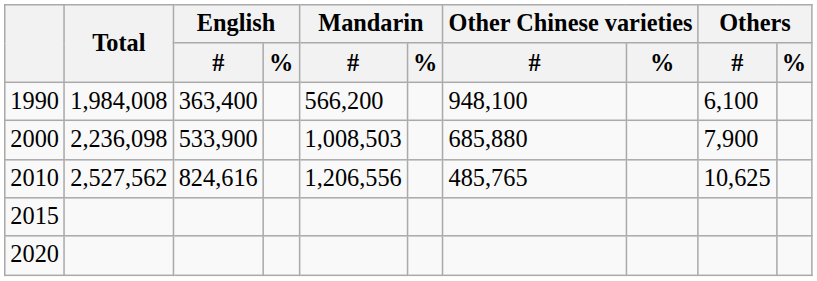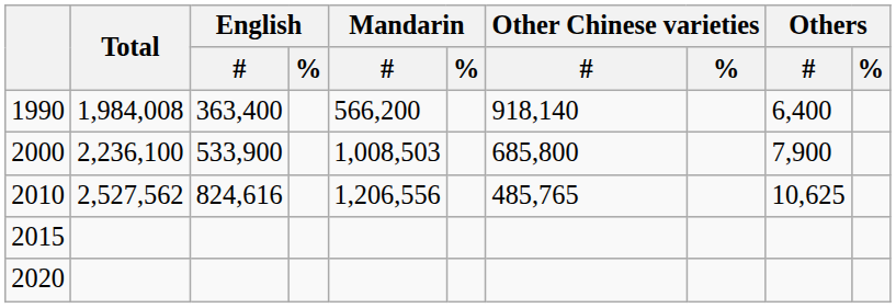1990 | Other Chinese varieties / #: 948,100 -> 918,140
1990 | Others / #: 6,100 -> 6,400
2000 | Total: 2,236,098 -> 2,236,100
2000 | Other Chinese varieties / #: 685,880 -> 685,800
